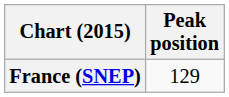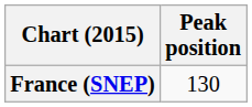France (SNEP) | Peak position: 129 -> 130
